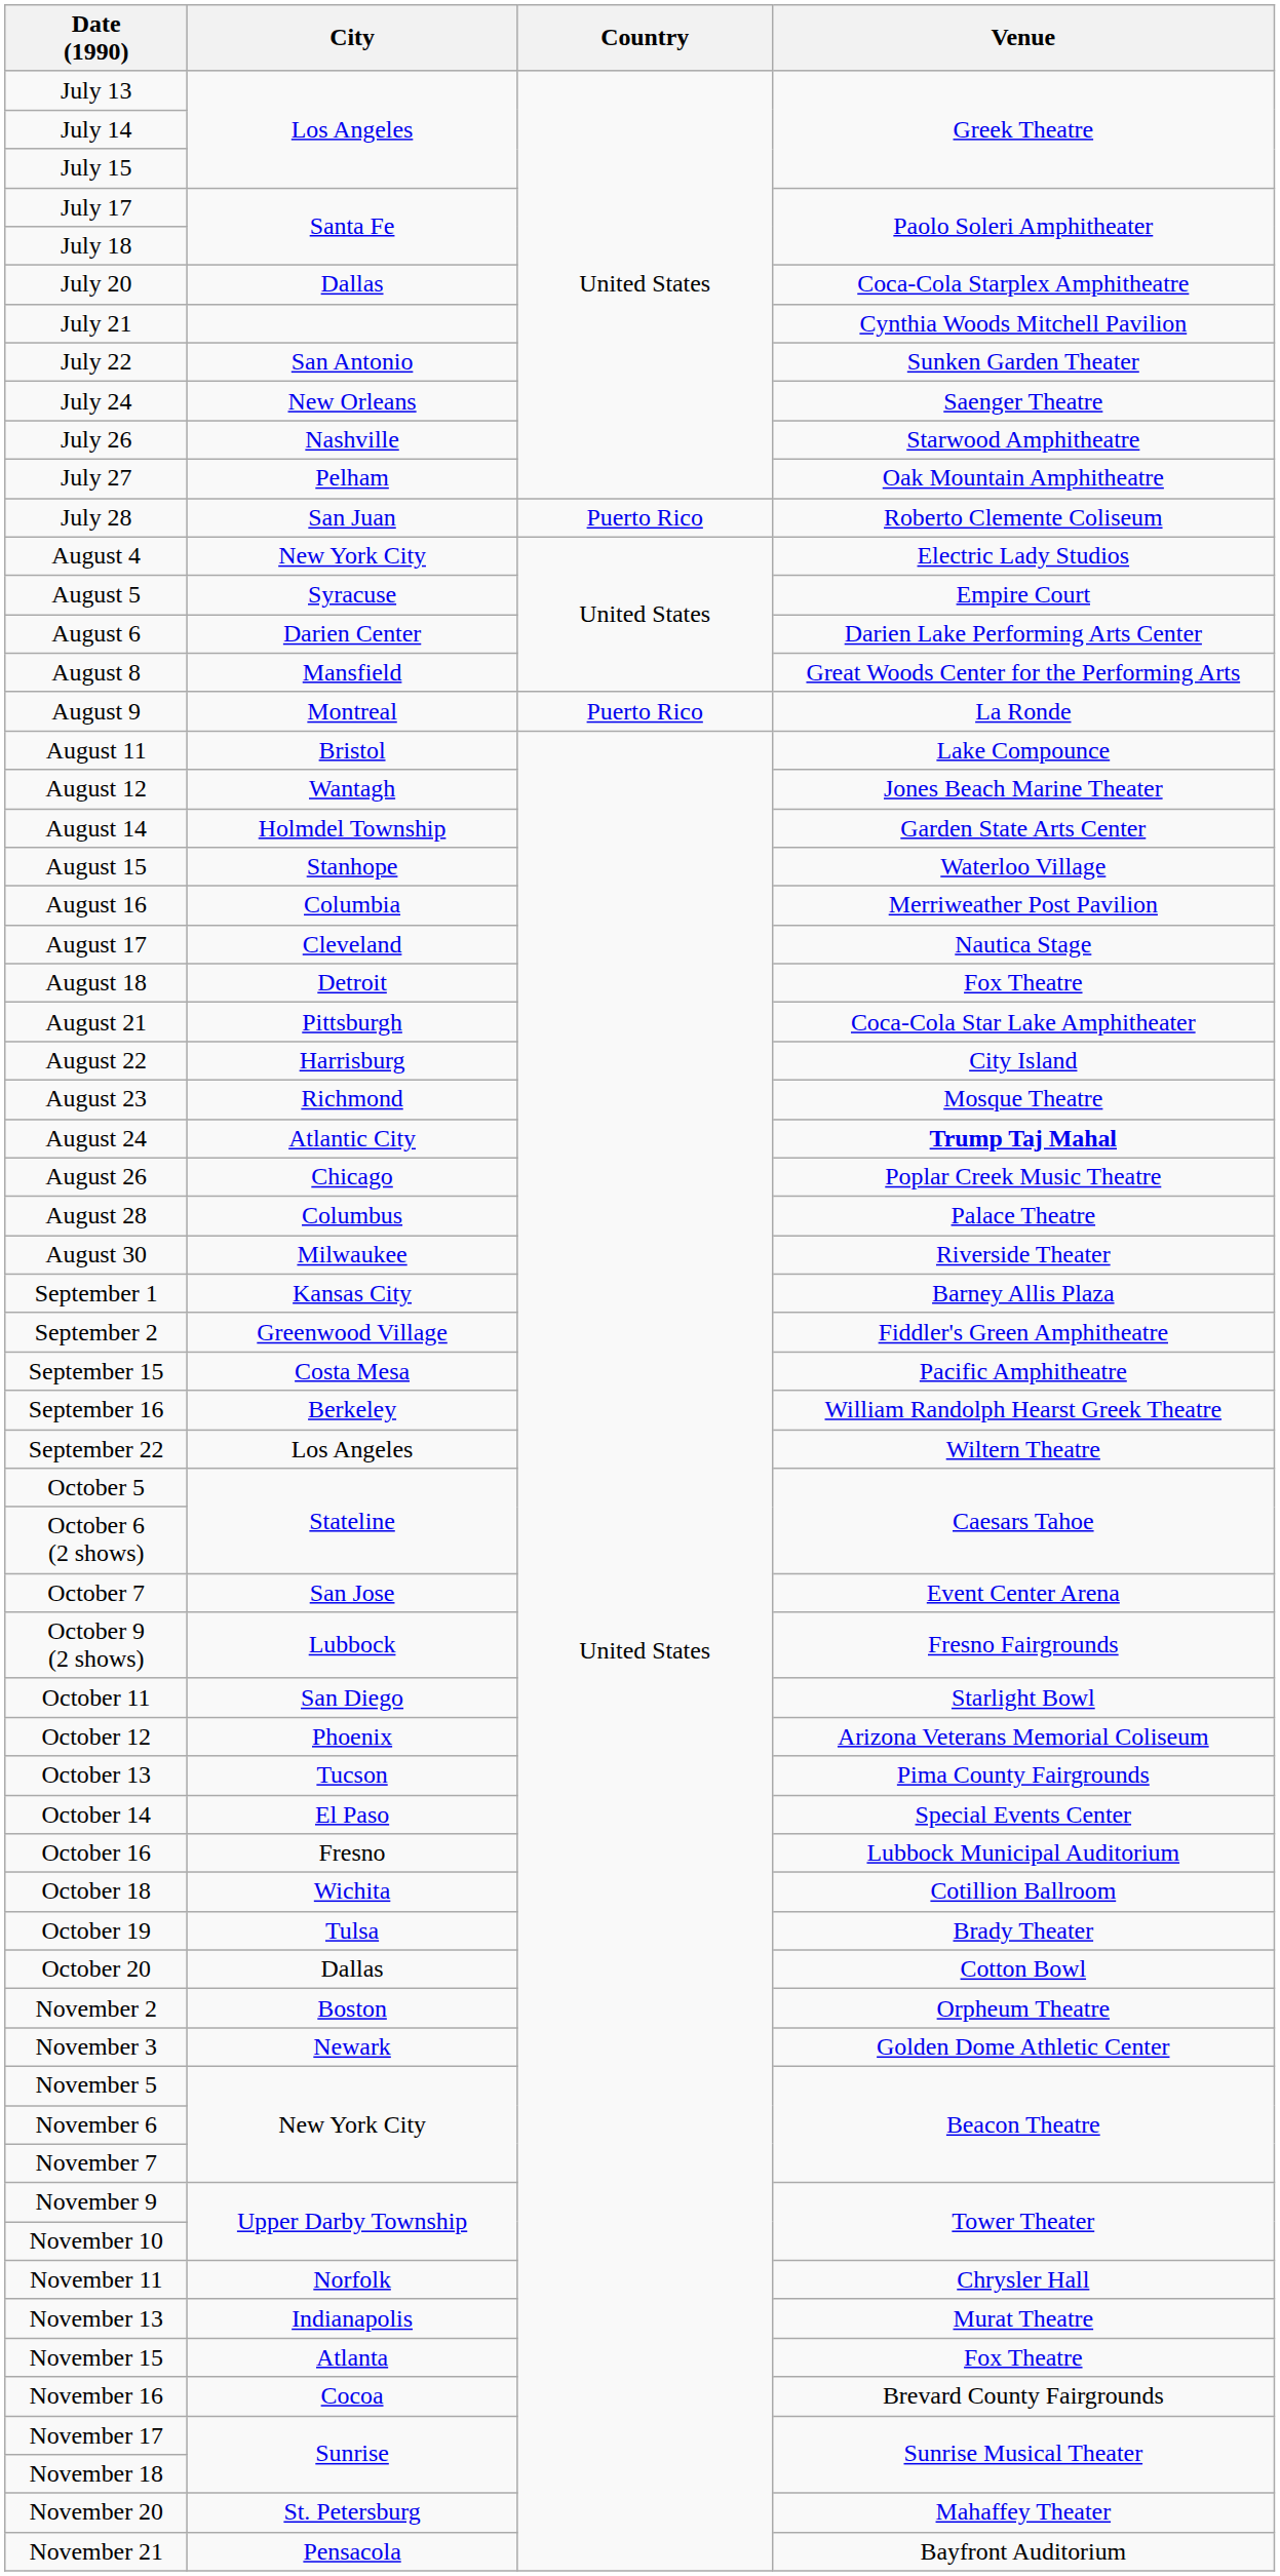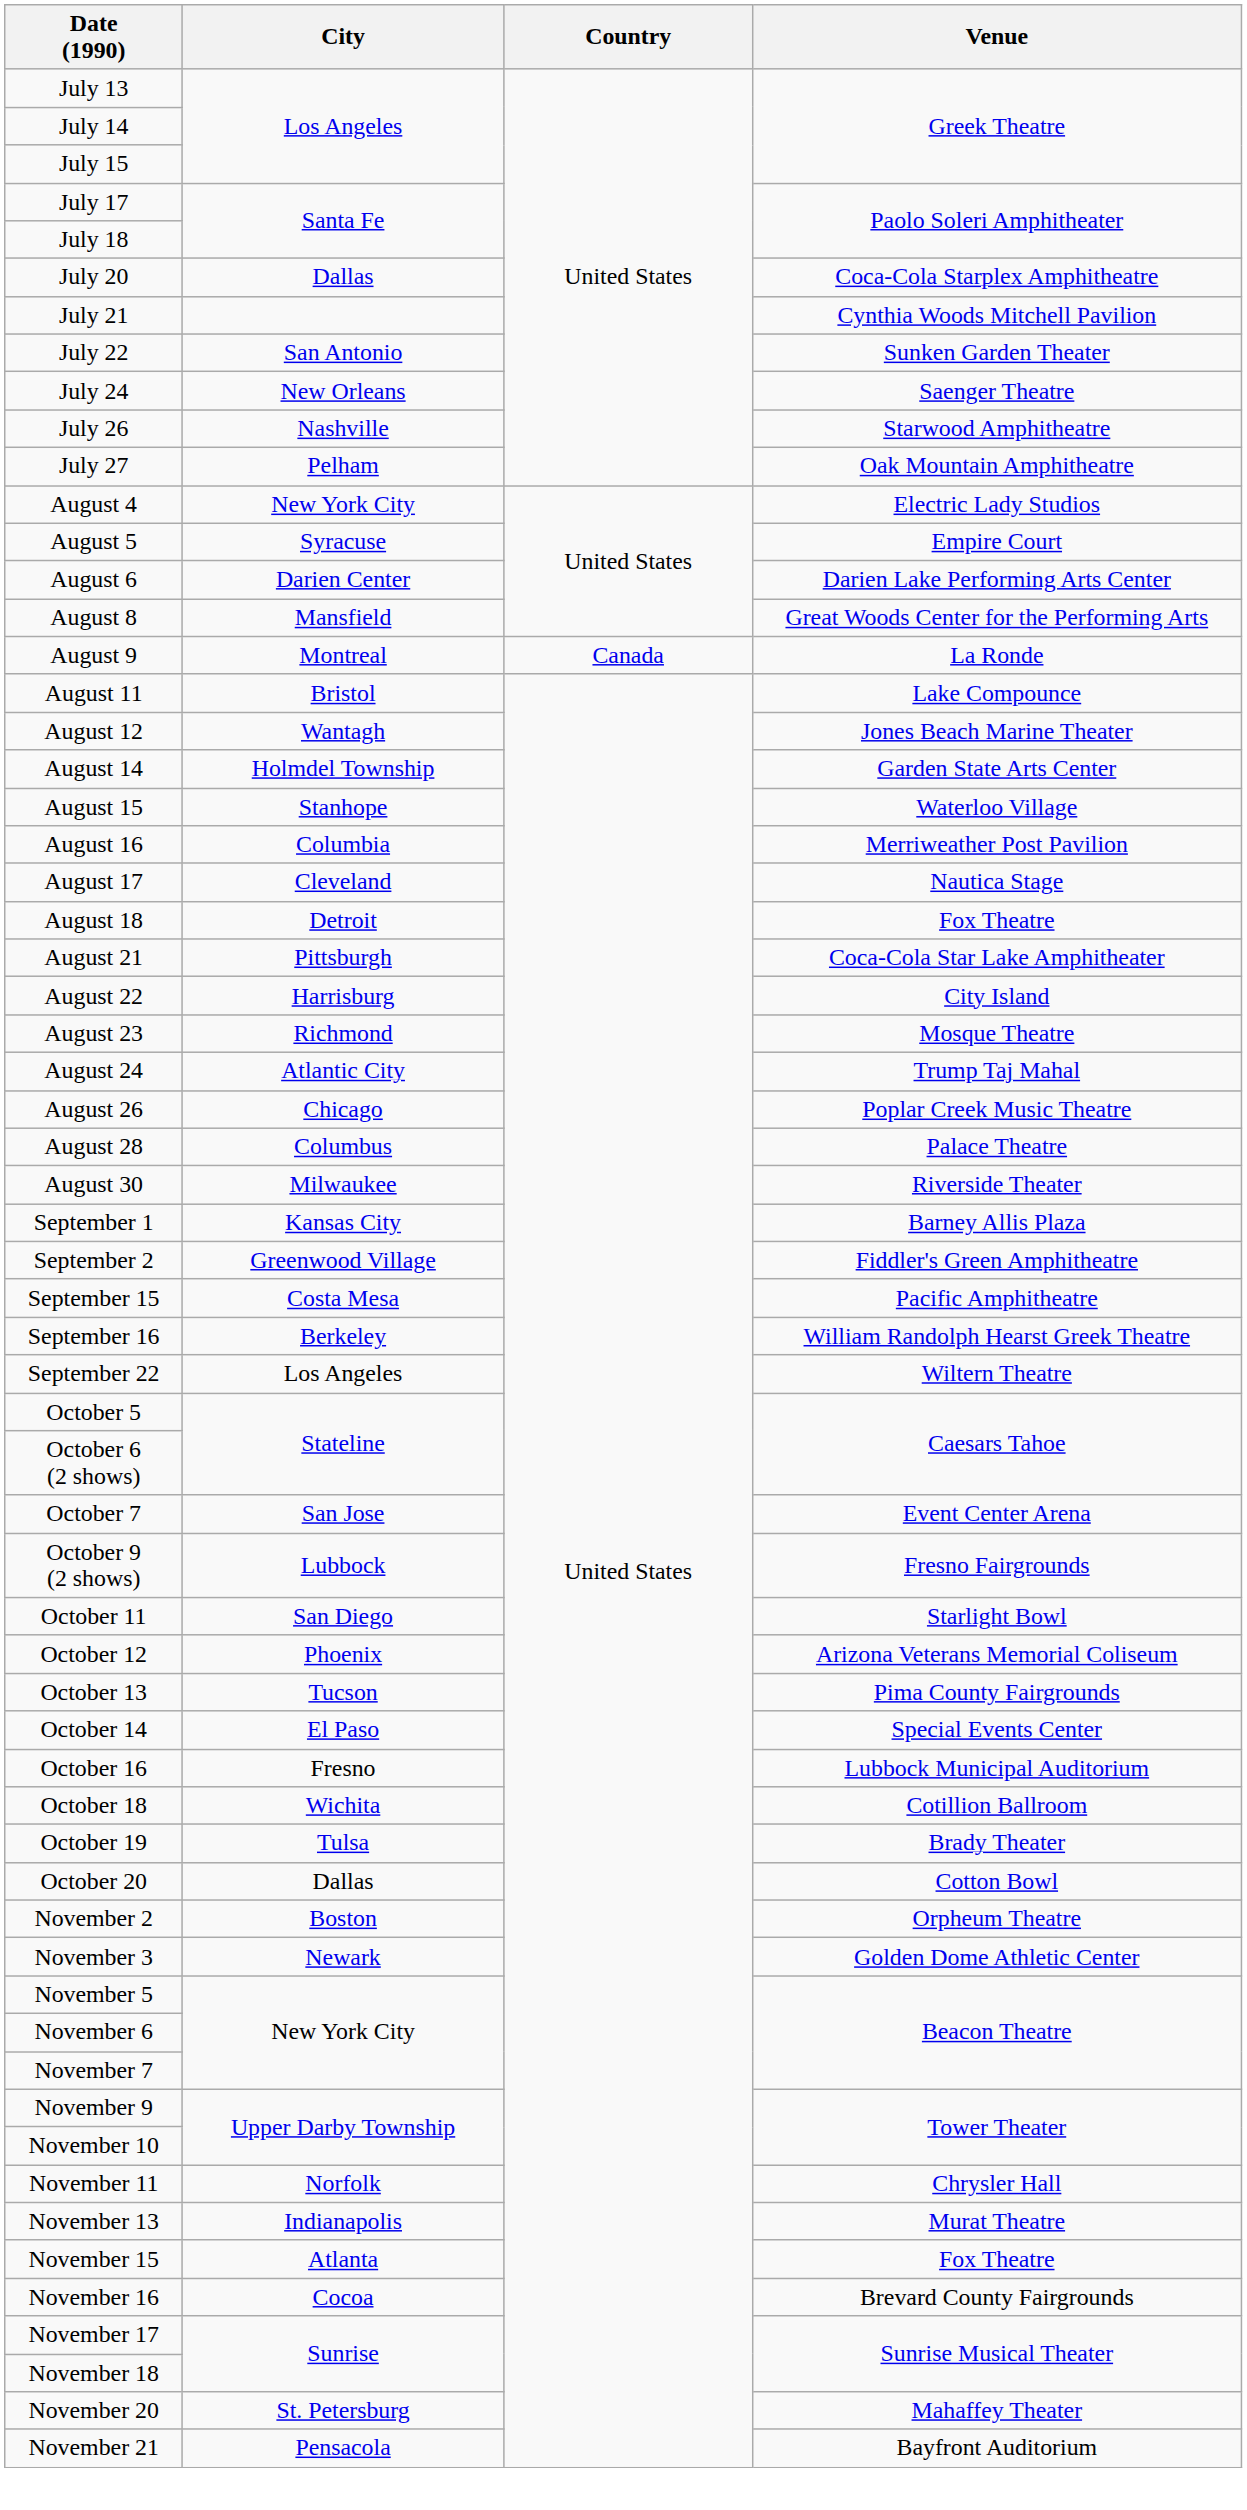- row: July 28 | San Juan | Puerto Rico | Roberto Clemente Coliseum
August 9 | Country: Puerto Rico -> Canada
August 24 | Venue: bold -> normal
